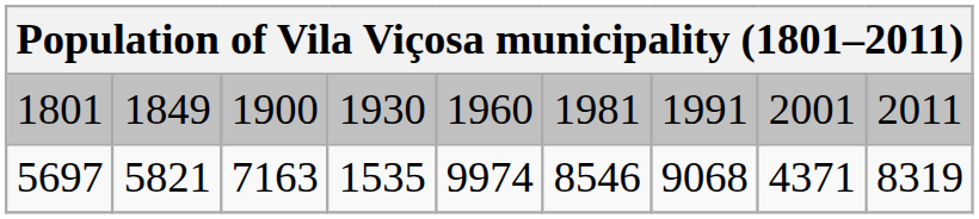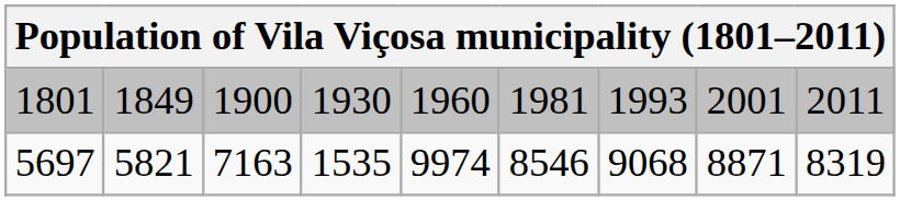1801 | column 7: 1991 -> 1993
5697 | column 8: 4371 -> 8871
